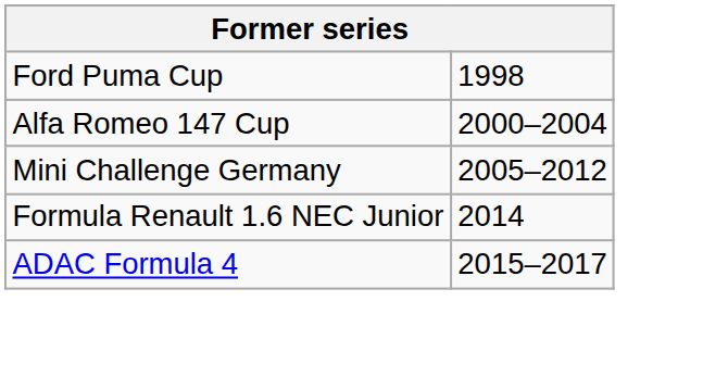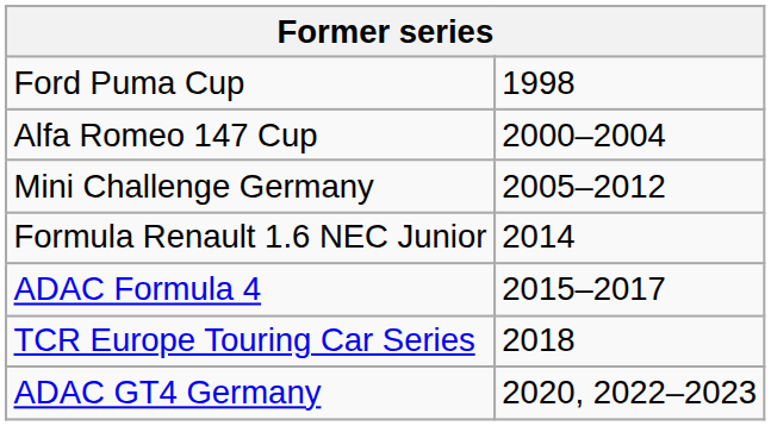+ row: TCR Europe Touring Car Series | 2018
+ row: ADAC GT4 Germany | 2020, 2022–2023
